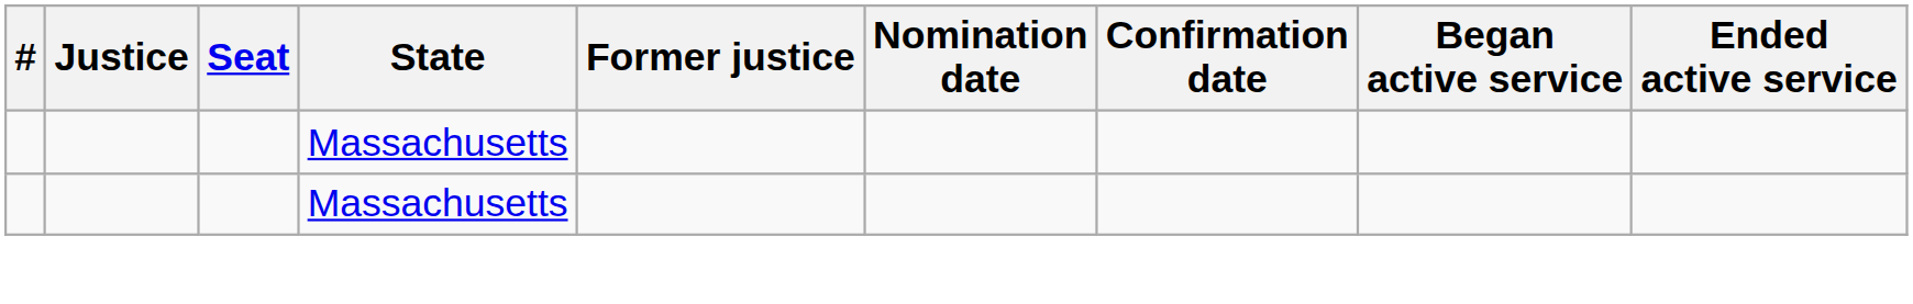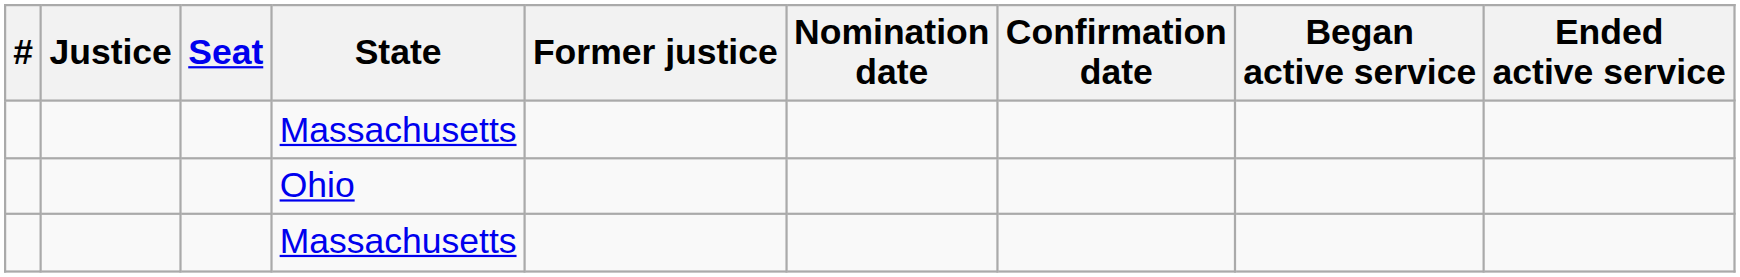+ row: Ohio
